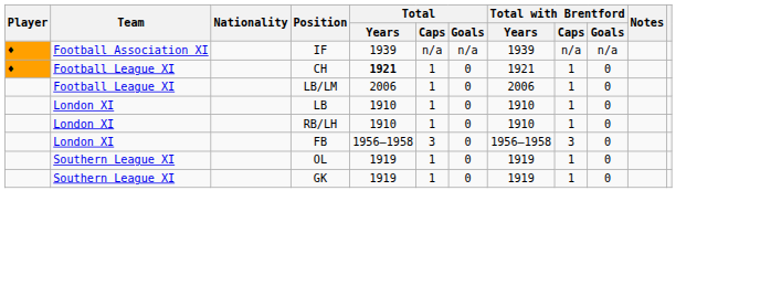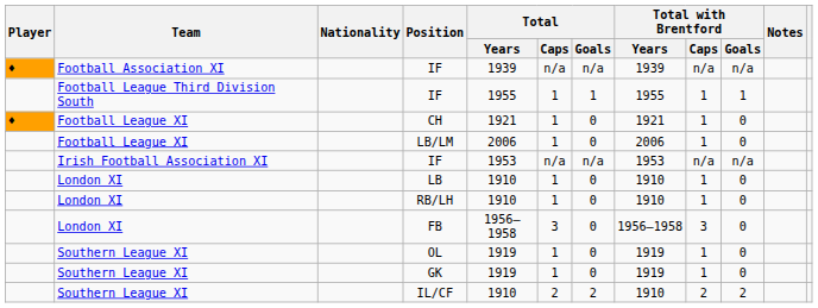+ row: Football League Third Division South | IF | 1955 | 1 | 1 | 1955 | 1 | 1
CH | Total / Years: bold -> normal
+ row: Irish Football Association XI | IF | 1953 | n/a | n/a | 1953 | n/a | n/a
+ row: Southern League XI | IL/CF | 1910 | 2 | 2 | 1910 | 2 | 2
